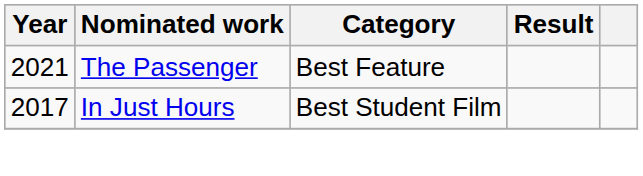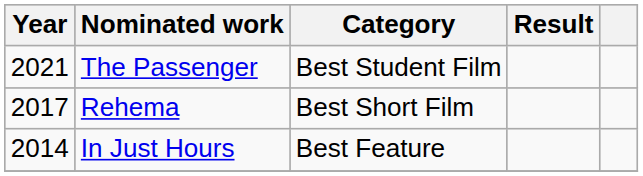The Passenger | Category: Best Feature -> Best Student Film
+ row: 2017 | Rehema | Best Short Film
In Just Hours | Year: 2017 -> 2014
In Just Hours | Category: Best Student Film -> Best Feature
